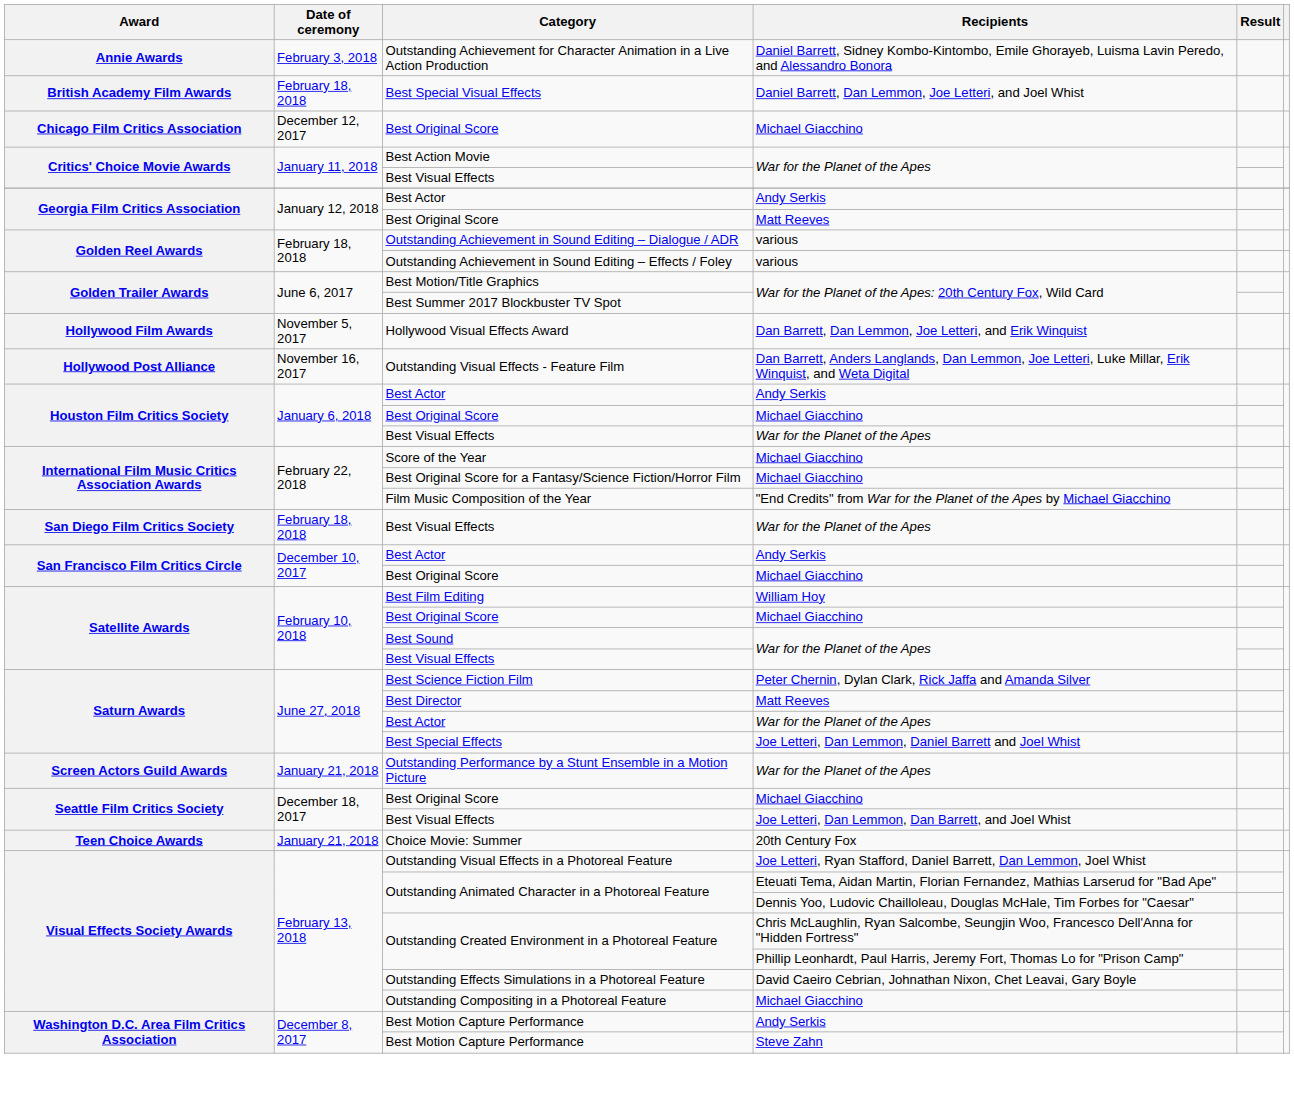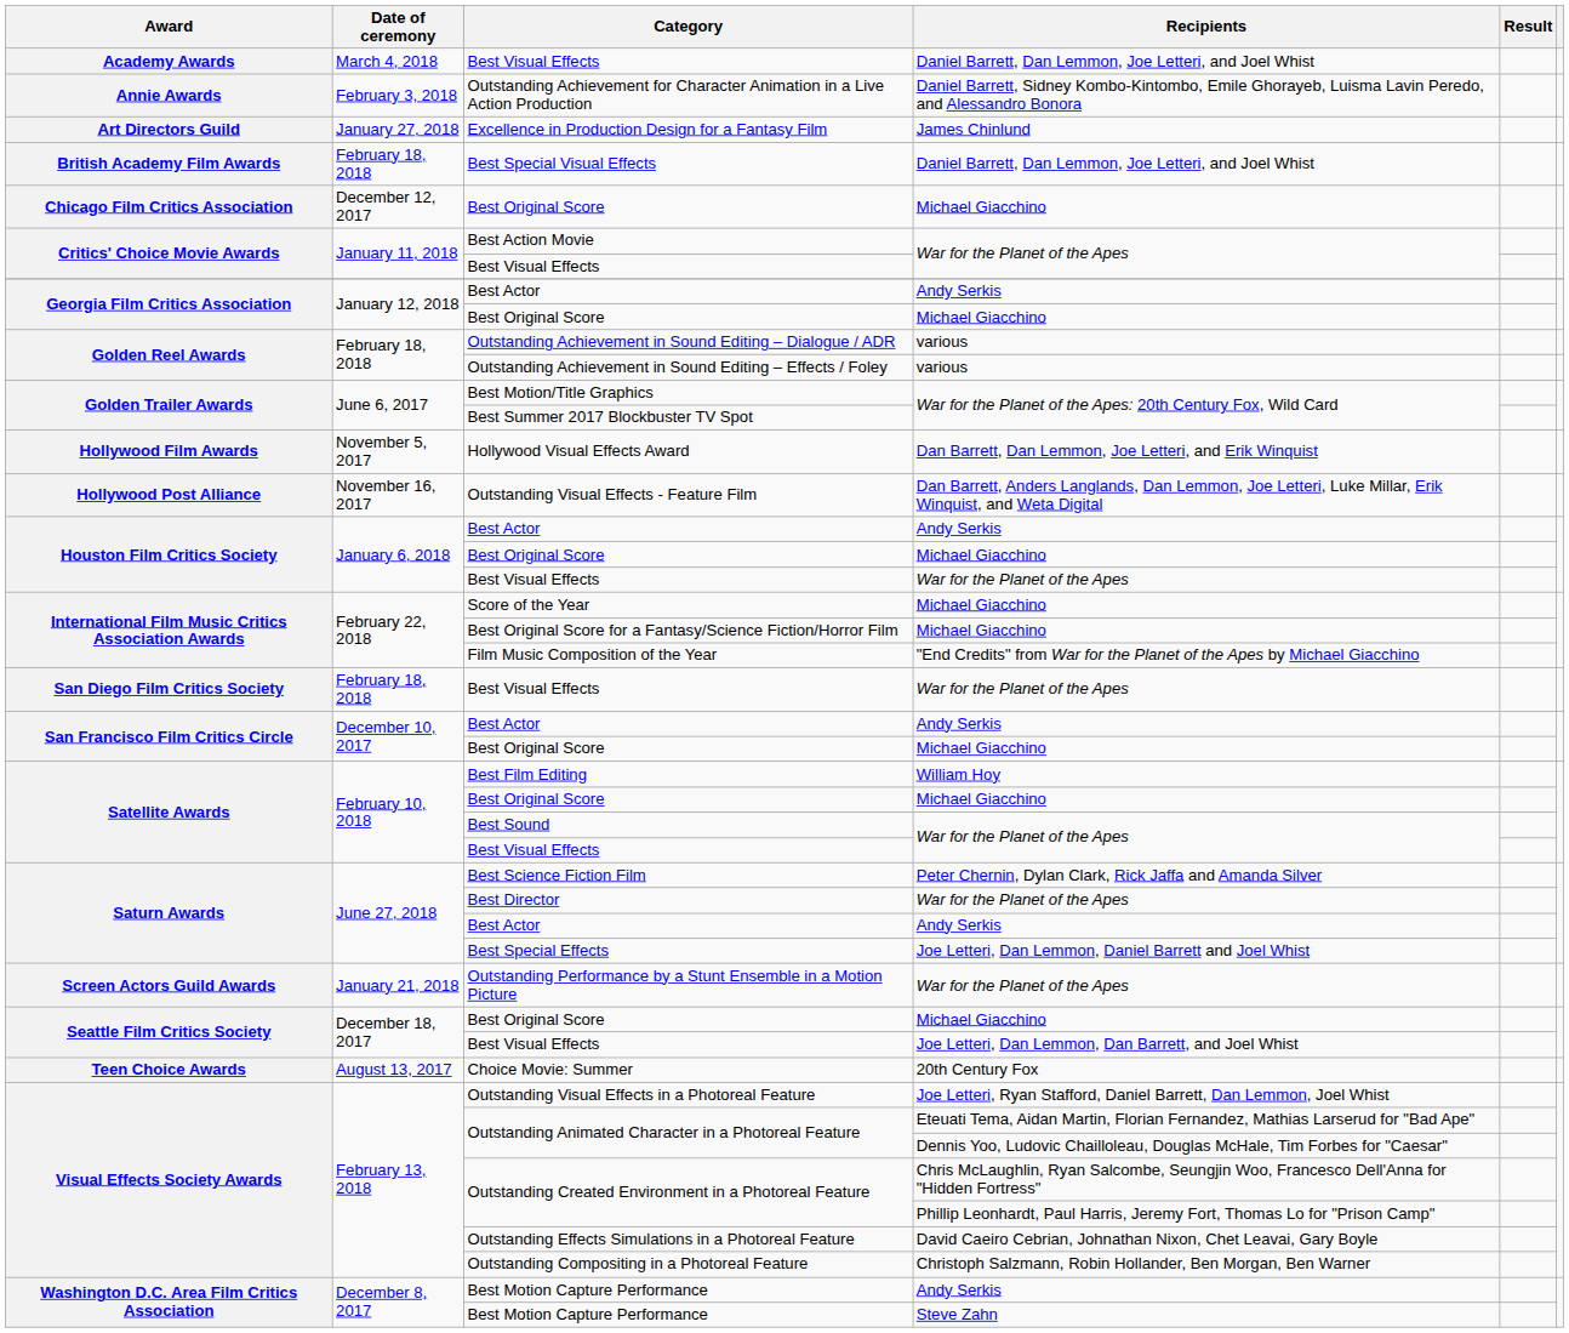+ row: Academy Awards | March 4, 2018 | Best Visual Effects | Daniel Barrett, Dan Lemmon, Joe Letteri, and Joel Whist
+ row: Art Directors Guild | January 27, 2018 | Excellence in Production Design for a Fantasy Film | James Chinlund
Georgia Film Critics Association / Best Original Score | Recipients: Matt Reeves -> Michael Giacchino
Best Director | Recipients: Matt Reeves -> War for the Planet of the Apes
Saturn Awards / Best Actor | Recipients: War for the Planet of the Apes -> Andy Serkis
Choice Movie: Summer | Date of ceremony: January 21, 2018 -> August 13, 2017
Outstanding Compositing in a Photoreal Feature | Recipients: Michael Giacchino -> Christoph Salzmann, Robin Hollander, Ben Morgan, Ben Warner
